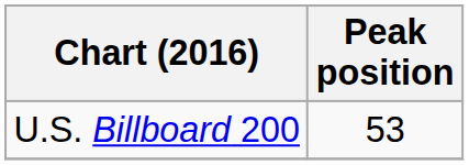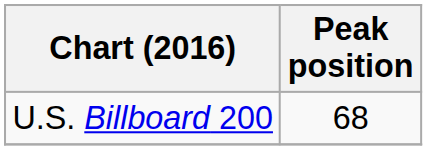U.S. Billboard 200 | Peak position: 53 -> 68
